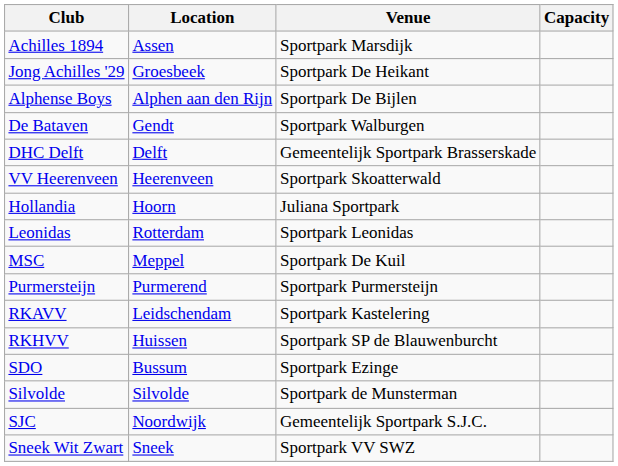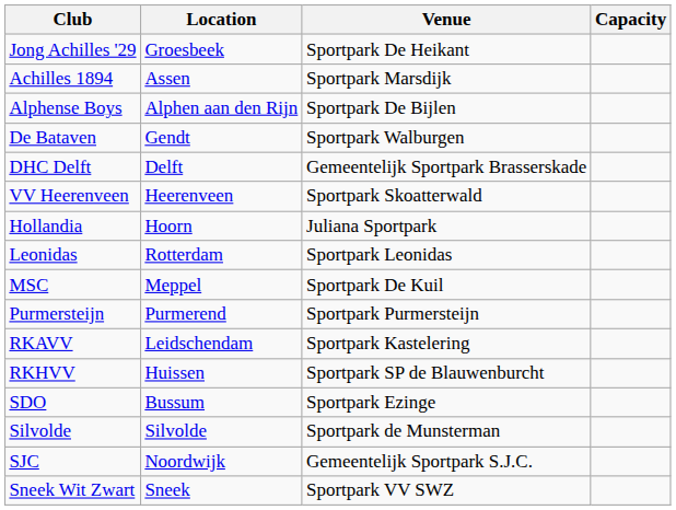rows swapped: Achilles 1894 <-> Jong Achilles '29
